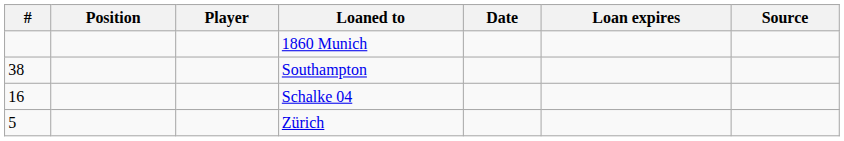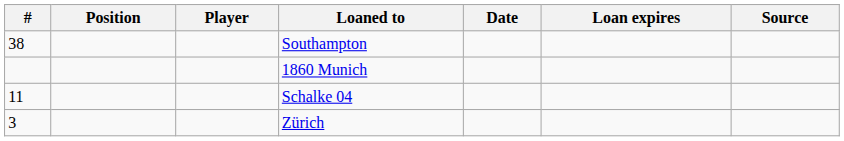rows swapped: Southampton <-> 1860 Munich
Schalke 04 | #: 16 -> 11
Zürich | #: 5 -> 3
